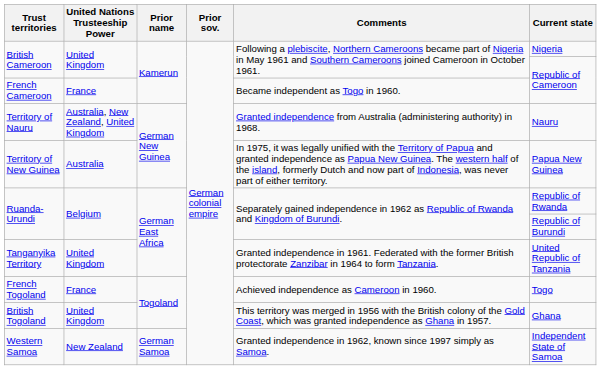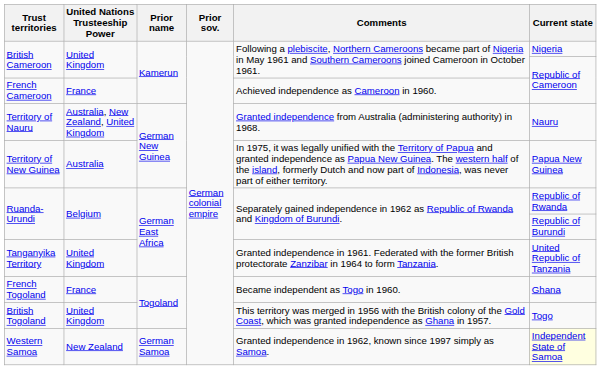French Cameroon | Comments: Became independent as Togo in 1960. -> Achieved independence as Cameroon in 1960.
French Togoland | Comments: Achieved independence as Cameroon in 1960. -> Became independent as Togo in 1960.
French Togoland | Current state: Togo -> Ghana
British Togoland | Current state: Ghana -> Togo
Western Samoa | Current state: no background -> lightyellow background
